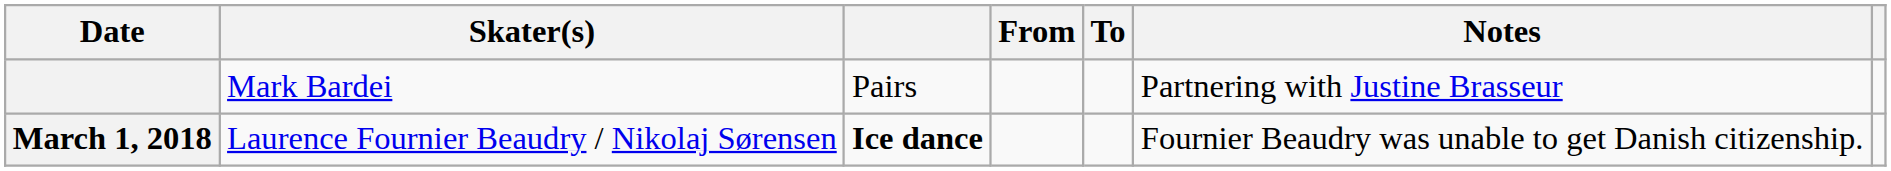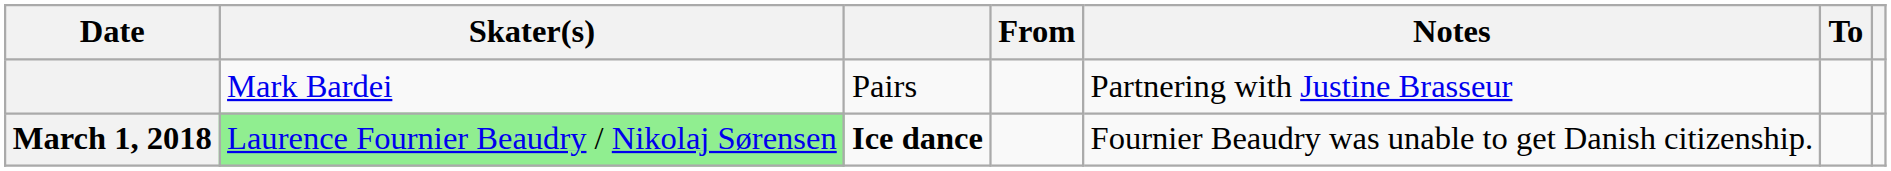columns swapped: To <-> Notes
March 1, 2018 | Skater(s): no background -> lightgreen background
